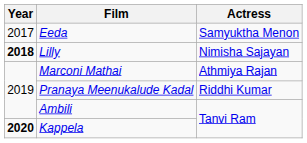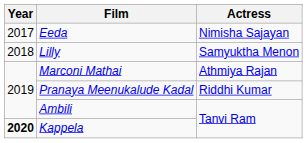Eeda | Actress: Samyuktha Menon -> Nimisha Sajayan
Lilly | Year: bold -> normal
Lilly | Actress: Nimisha Sajayan -> Samyuktha Menon
